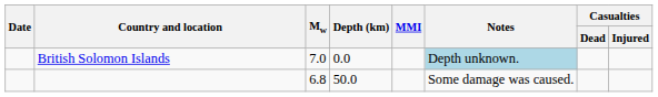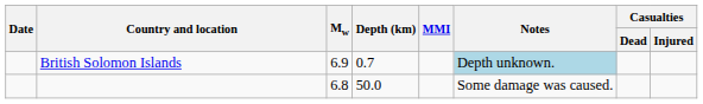British Solomon Islands | Mw: 7.0 -> 6.9
British Solomon Islands | Depth (km): 0.0 -> 0.7
